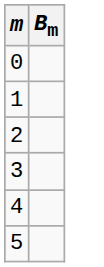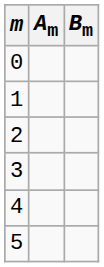+ column: Am
